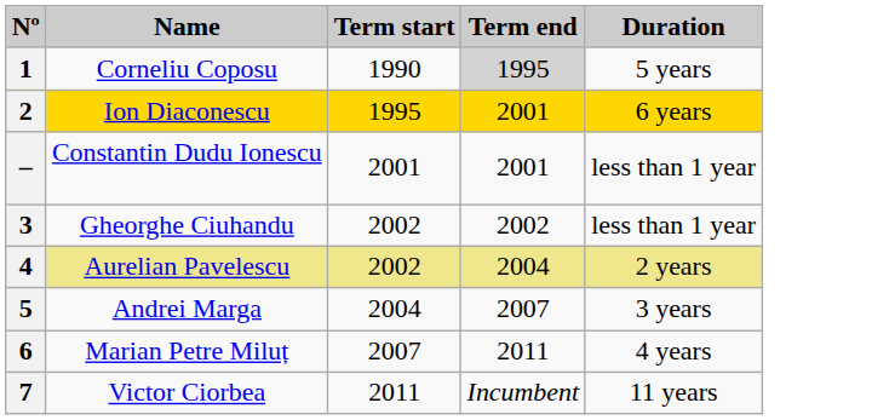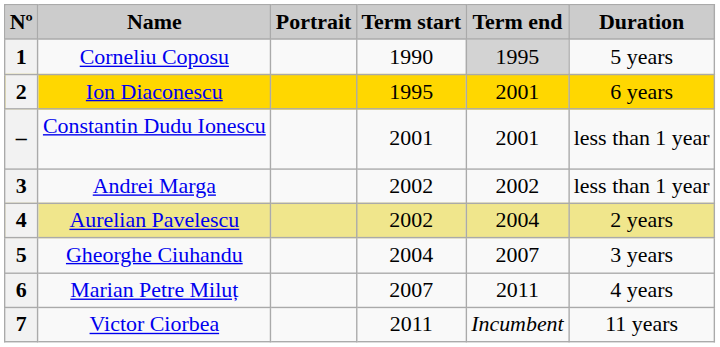+ column: Portrait
3 | Name: Gheorghe Ciuhandu -> Andrei Marga
5 | Name: Andrei Marga -> Gheorghe Ciuhandu
